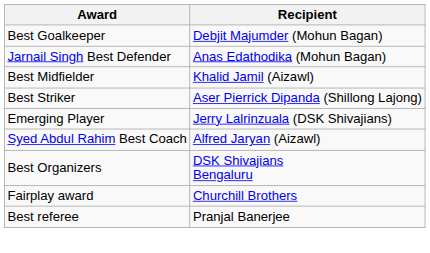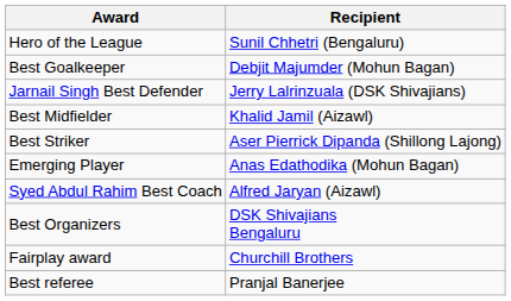+ row: Hero of the League | Sunil Chhetri (Bengaluru)
Jarnail Singh Best Defender | Recipient: Anas Edathodika (Mohun Bagan) -> Jerry Lalrinzuala (DSK Shivajians)
Emerging Player | Recipient: Jerry Lalrinzuala (DSK Shivajians) -> Anas Edathodika (Mohun Bagan)
